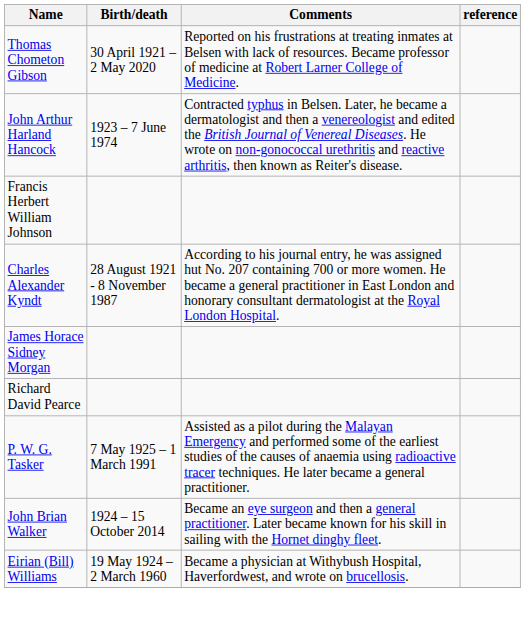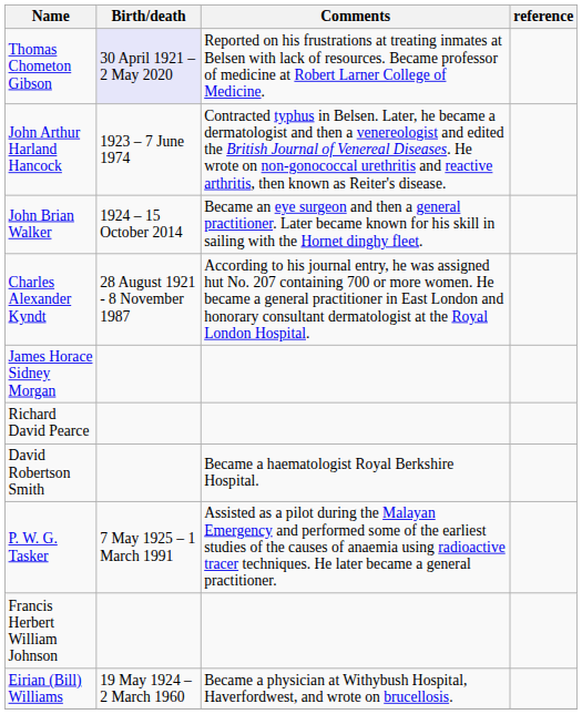Thomas Chometon Gibson | Birth/death: no background -> lavender background
rows swapped: Francis Herbert William Johnson <-> John Brian Walker
+ row: David Robertson Smith | Became a haematologist Royal Berkshire Hospital.
